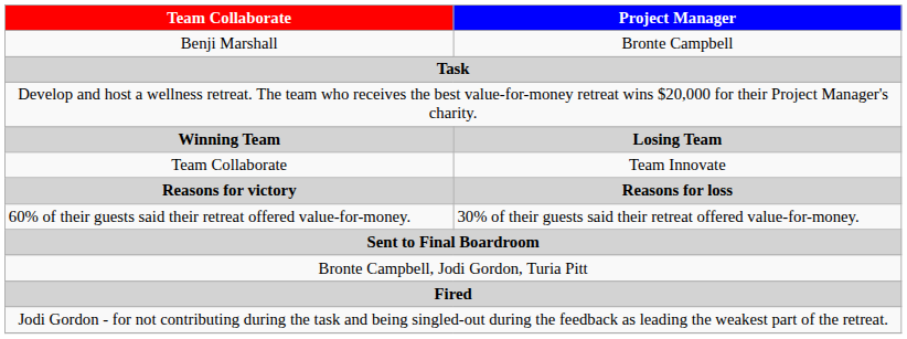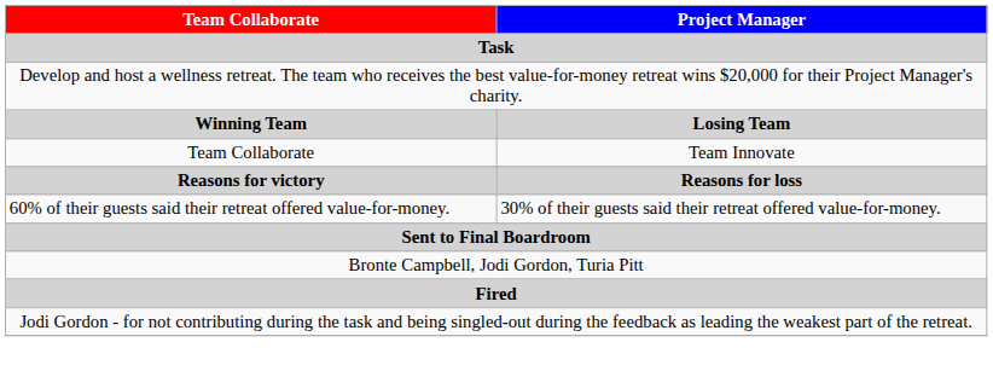- row: Benji Marshall | Bronte Campbell
